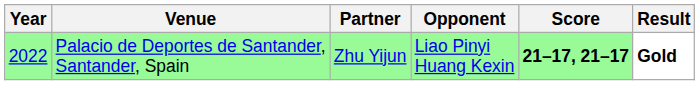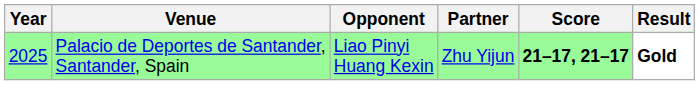columns swapped: Partner <-> Opponent
Palacio de Deportes de Santander, Santander, Spain | Year: 2022 -> 2025
